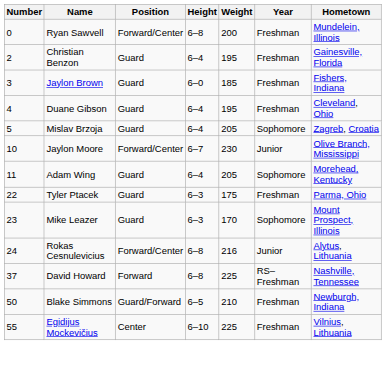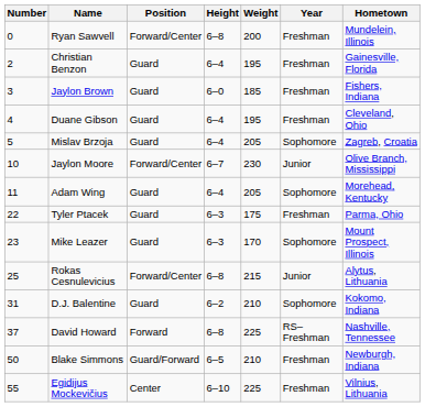Rokas Cesnulevicius | Number: 24 -> 25
Rokas Cesnulevicius | Weight: 216 -> 215
+ row: 31 | D.J. Balentine | Guard | 6–2 | 210 | Sophomore | Kokomo, Indiana
